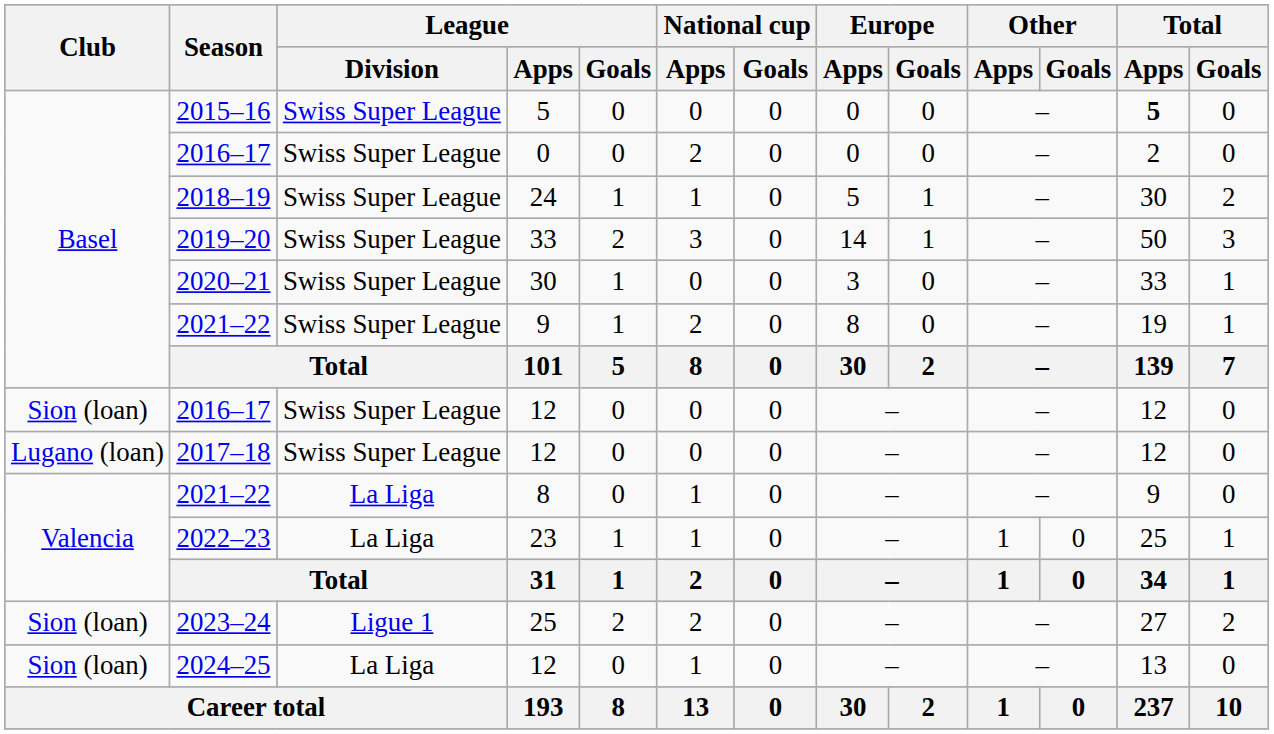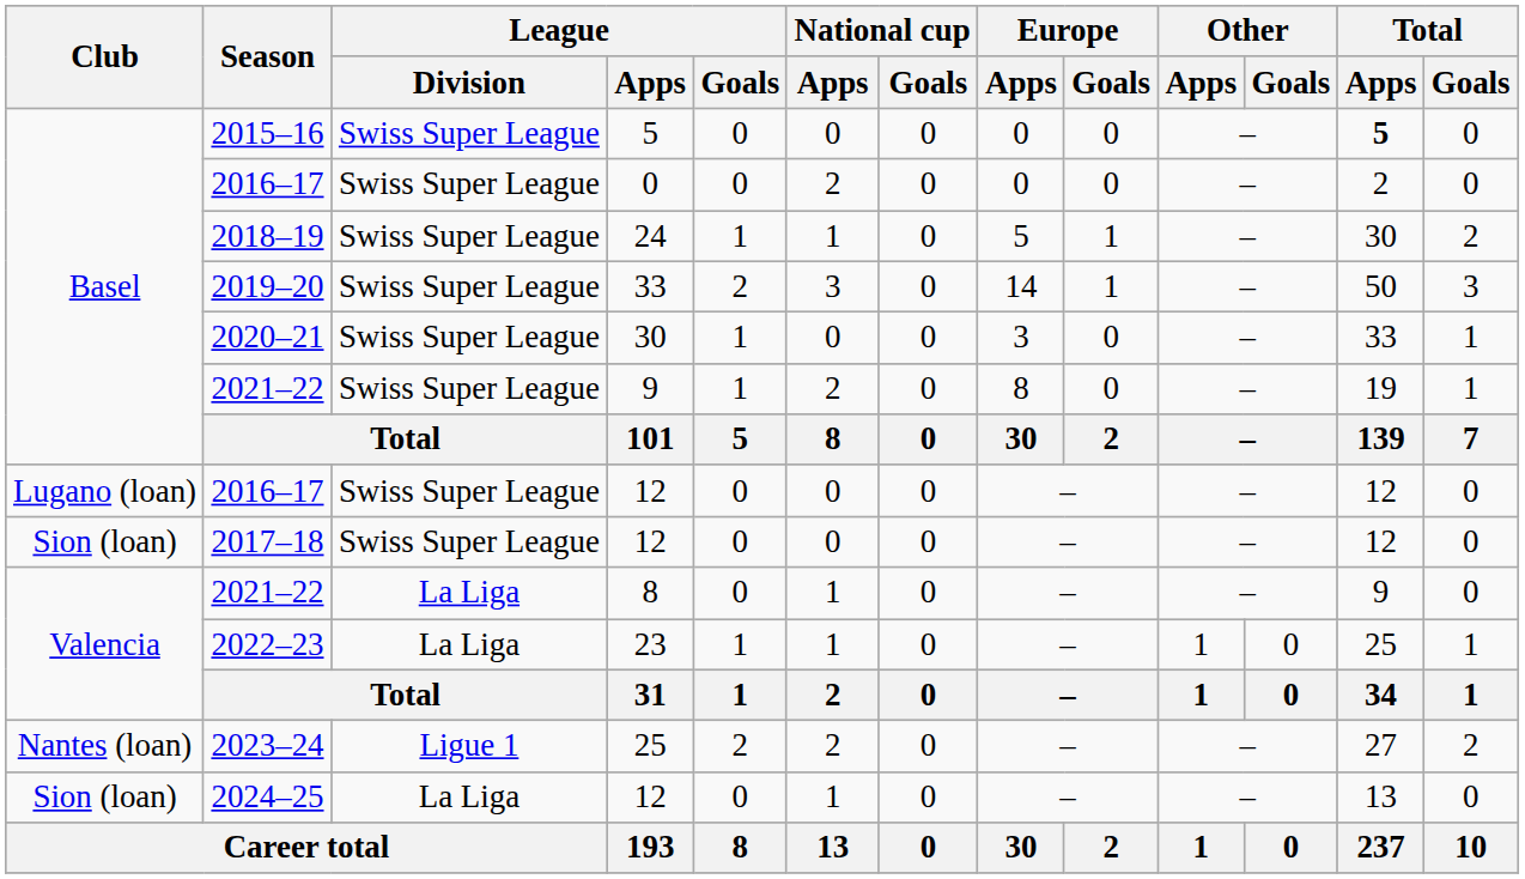2016–17 / 12 | Club: Sion (loan) -> Lugano (loan)
2017–18 | Club: Lugano (loan) -> Sion (loan)
2023–24 | Club: Sion (loan) -> Nantes (loan)
